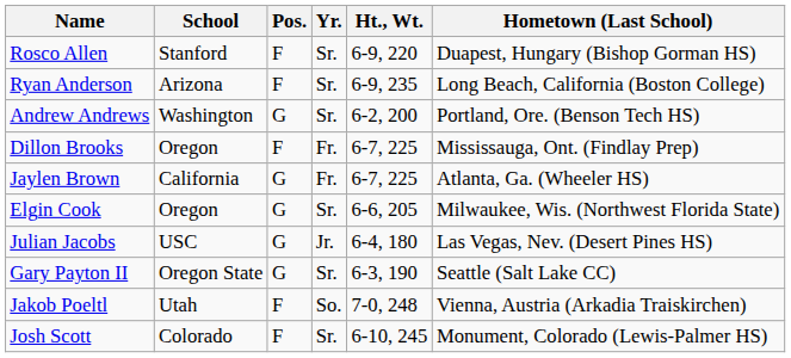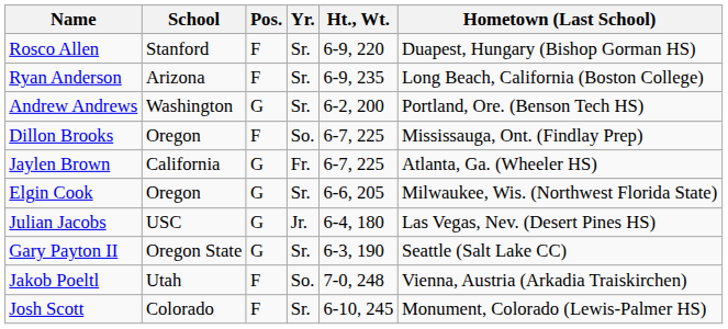Dillon Brooks | Yr.: Fr. -> So.
